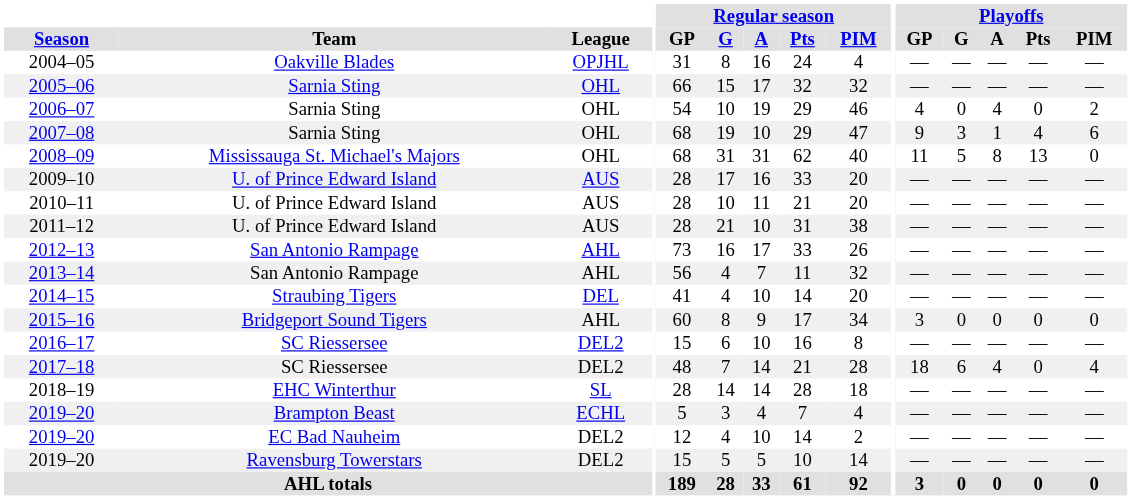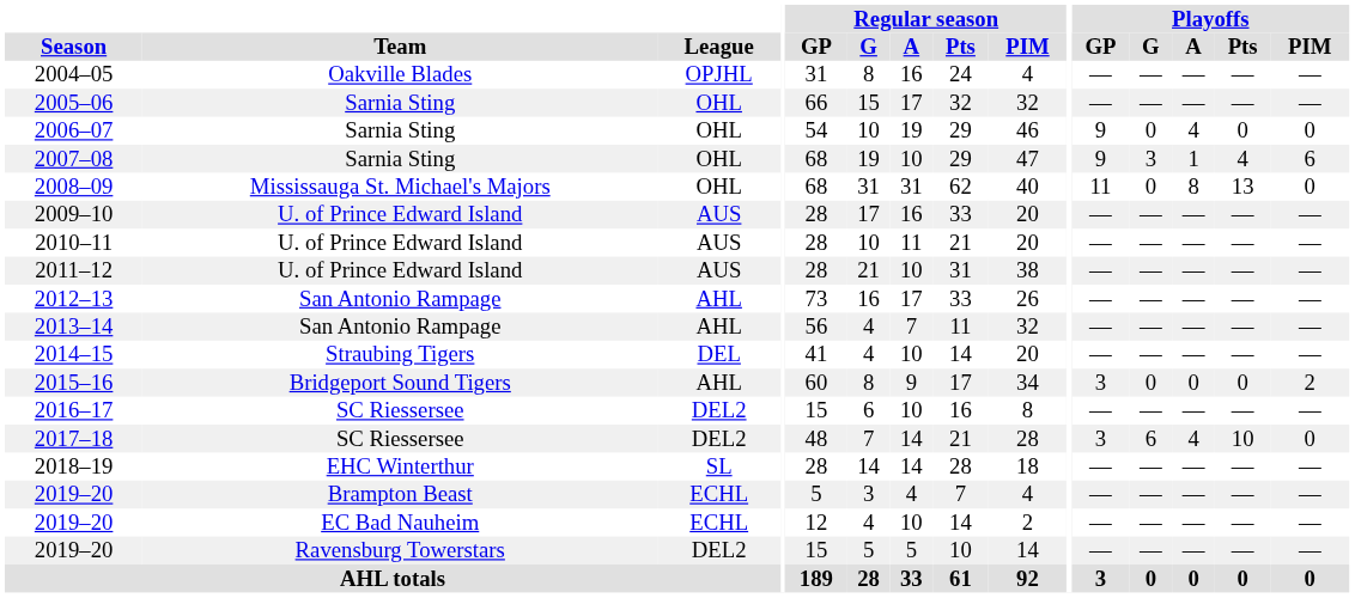2006–07 | Playoffs / GP: 4 -> 9
2006–07 | Playoffs / PIM: 2 -> 0
2008–09 | Playoffs / G: 5 -> 0
2015–16 | Playoffs / PIM: 0 -> 2
2017–18 | Playoffs / GP: 18 -> 3
2017–18 | Playoffs / Pts: 0 -> 10
2017–18 | Playoffs / PIM: 4 -> 0
2019–20 / EC Bad Nauheim | League: DEL2 -> ECHL
